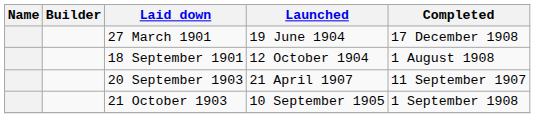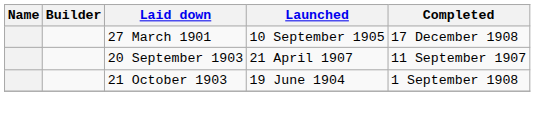27 March 1901 | Launched: 19 June 1904 -> 10 September 1905
- row: 18 September 1901 | 12 October 1904 | 1 August 1908
21 October 1903 | Launched: 10 September 1905 -> 19 June 1904
